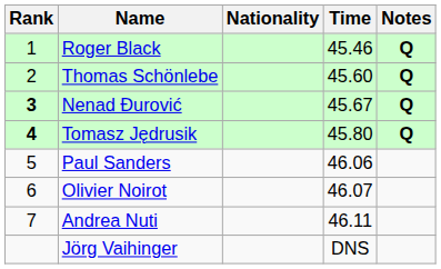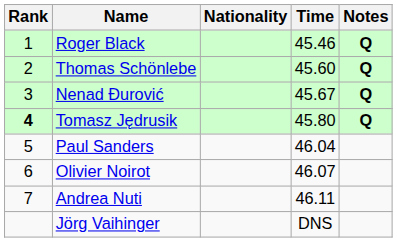Nenad Đurović | Rank: bold -> normal
Paul Sanders | Time: 46.06 -> 46.04
